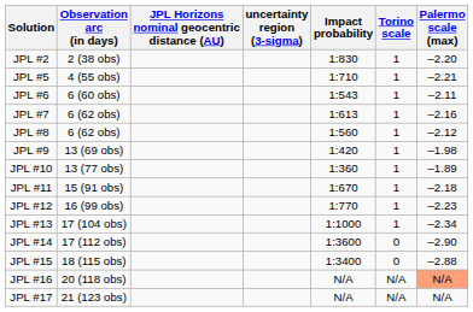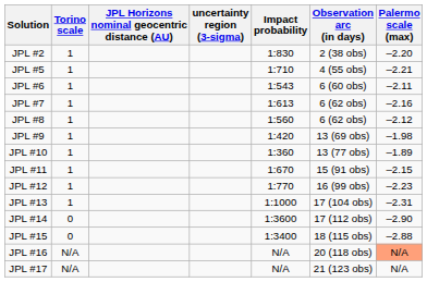columns swapped: Observation arc (in days) <-> Torino scale
JPL #11 | Palermo scale (max): –2.18 -> –2.15
JPL #13 | Palermo scale (max): –2.34 -> –2.31
